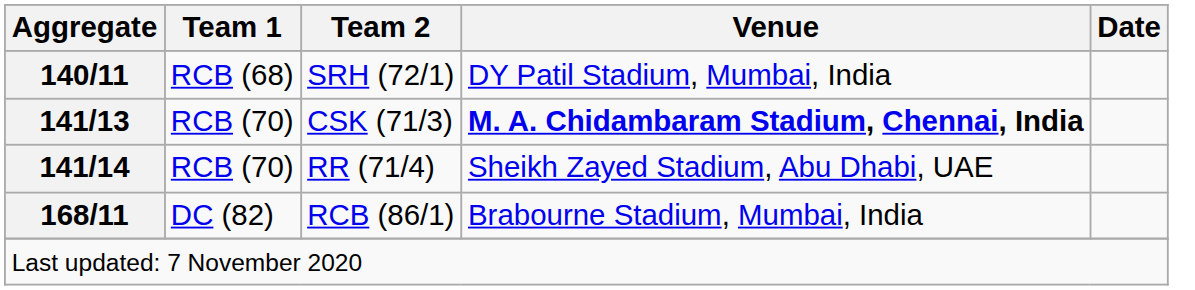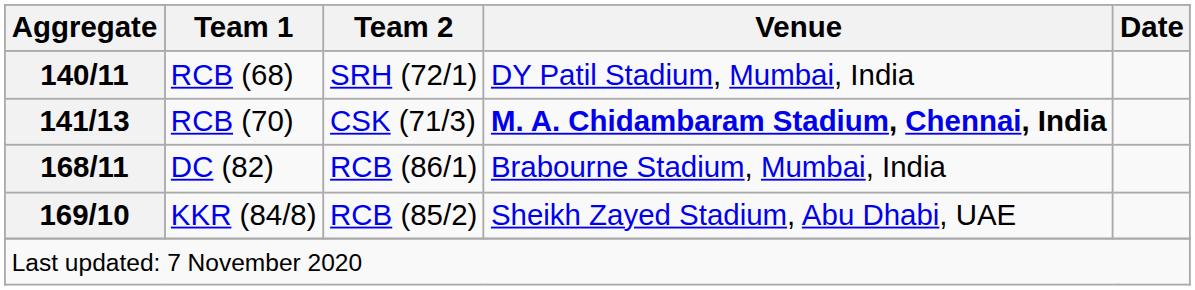- row: 141/14 | RCB (70) | RR (71/4) | Sheikh Zayed Stadium, Abu Dhabi, UAE
+ row: 169/10 | KKR (84/8) | RCB (85/2) | Sheikh Zayed Stadium, Abu Dhabi, UAE
